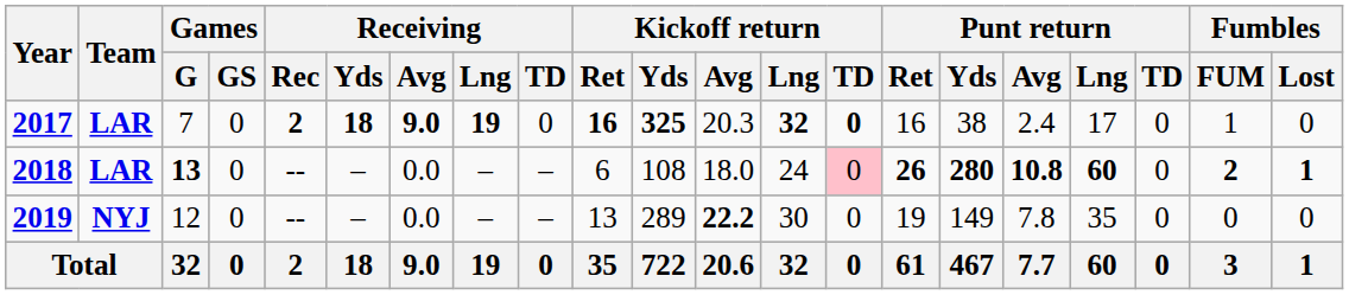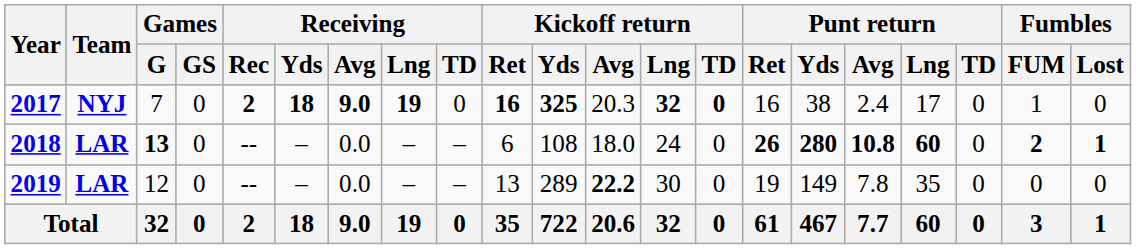2017 | Team: LAR -> NYJ
2018 | Kickoff return / TD: pink background -> no background
2019 | Team: NYJ -> LAR
